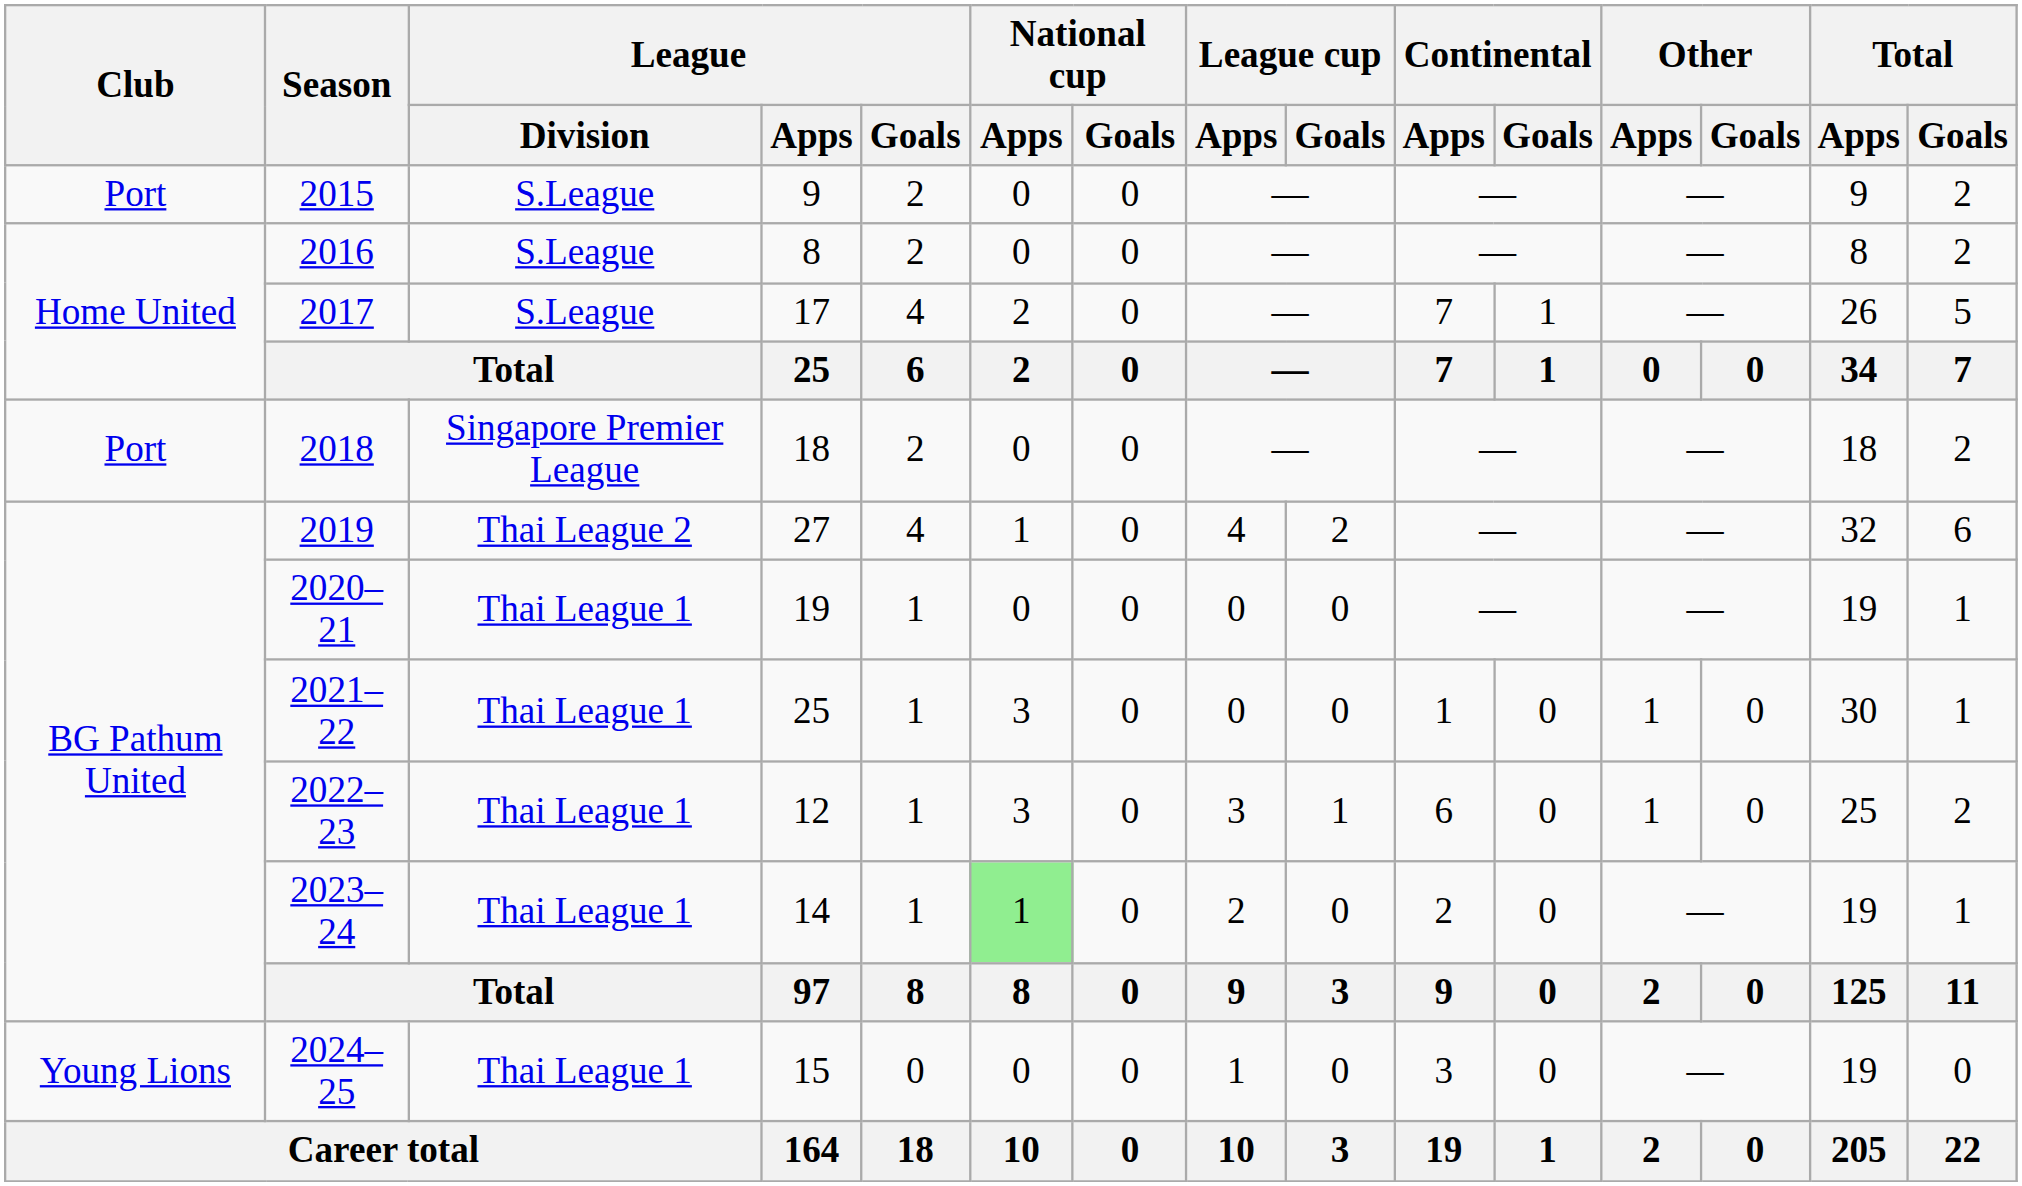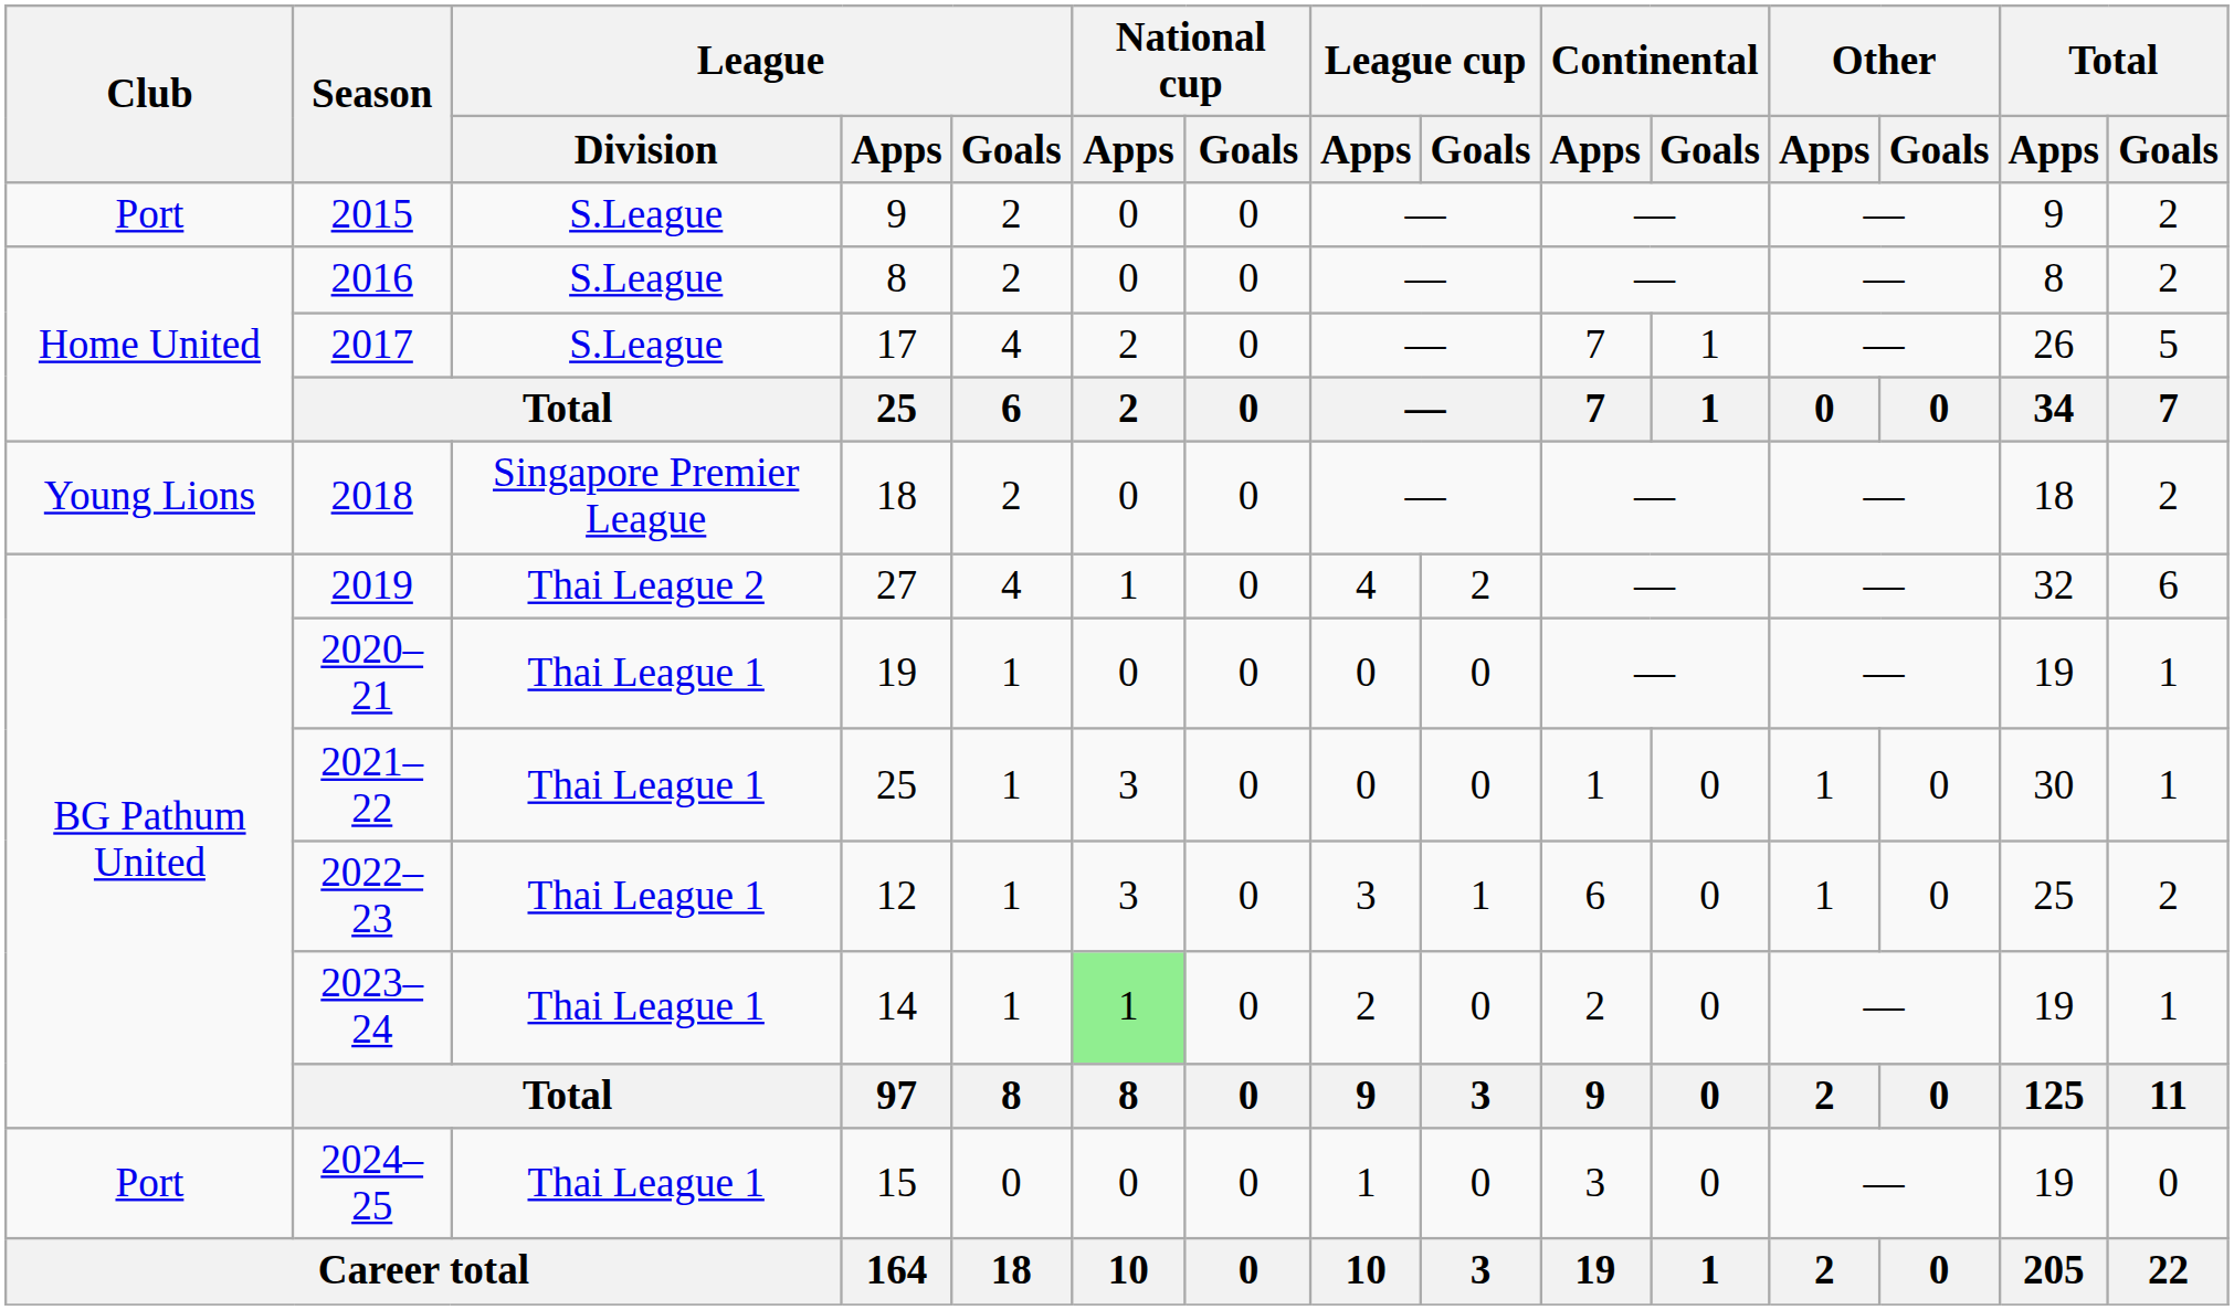2018 | Club: Port -> Young Lions
2024–25 | Club: Young Lions -> Port
